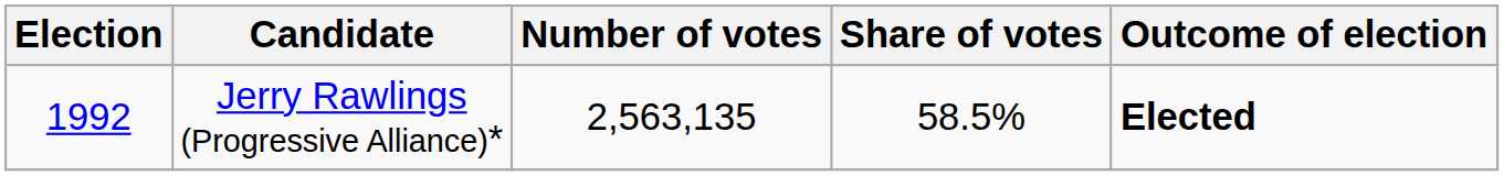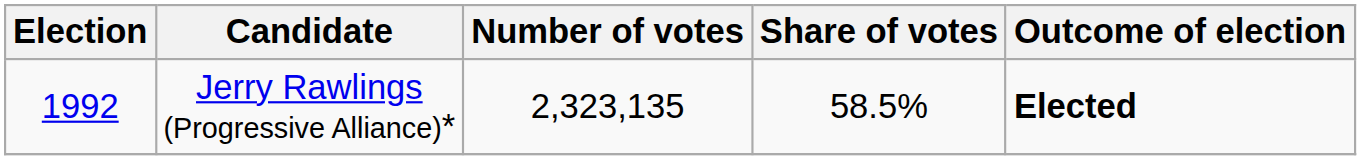Jerry Rawlings (Progressive Alliance)* | Number of votes: 2,563,135 -> 2,323,135
